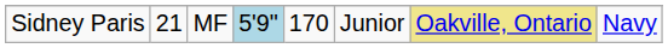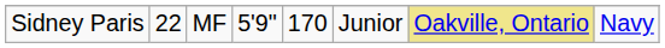Sidney Paris | column 2: 21 -> 22
Sidney Paris | column 4: lightblue background -> no background
